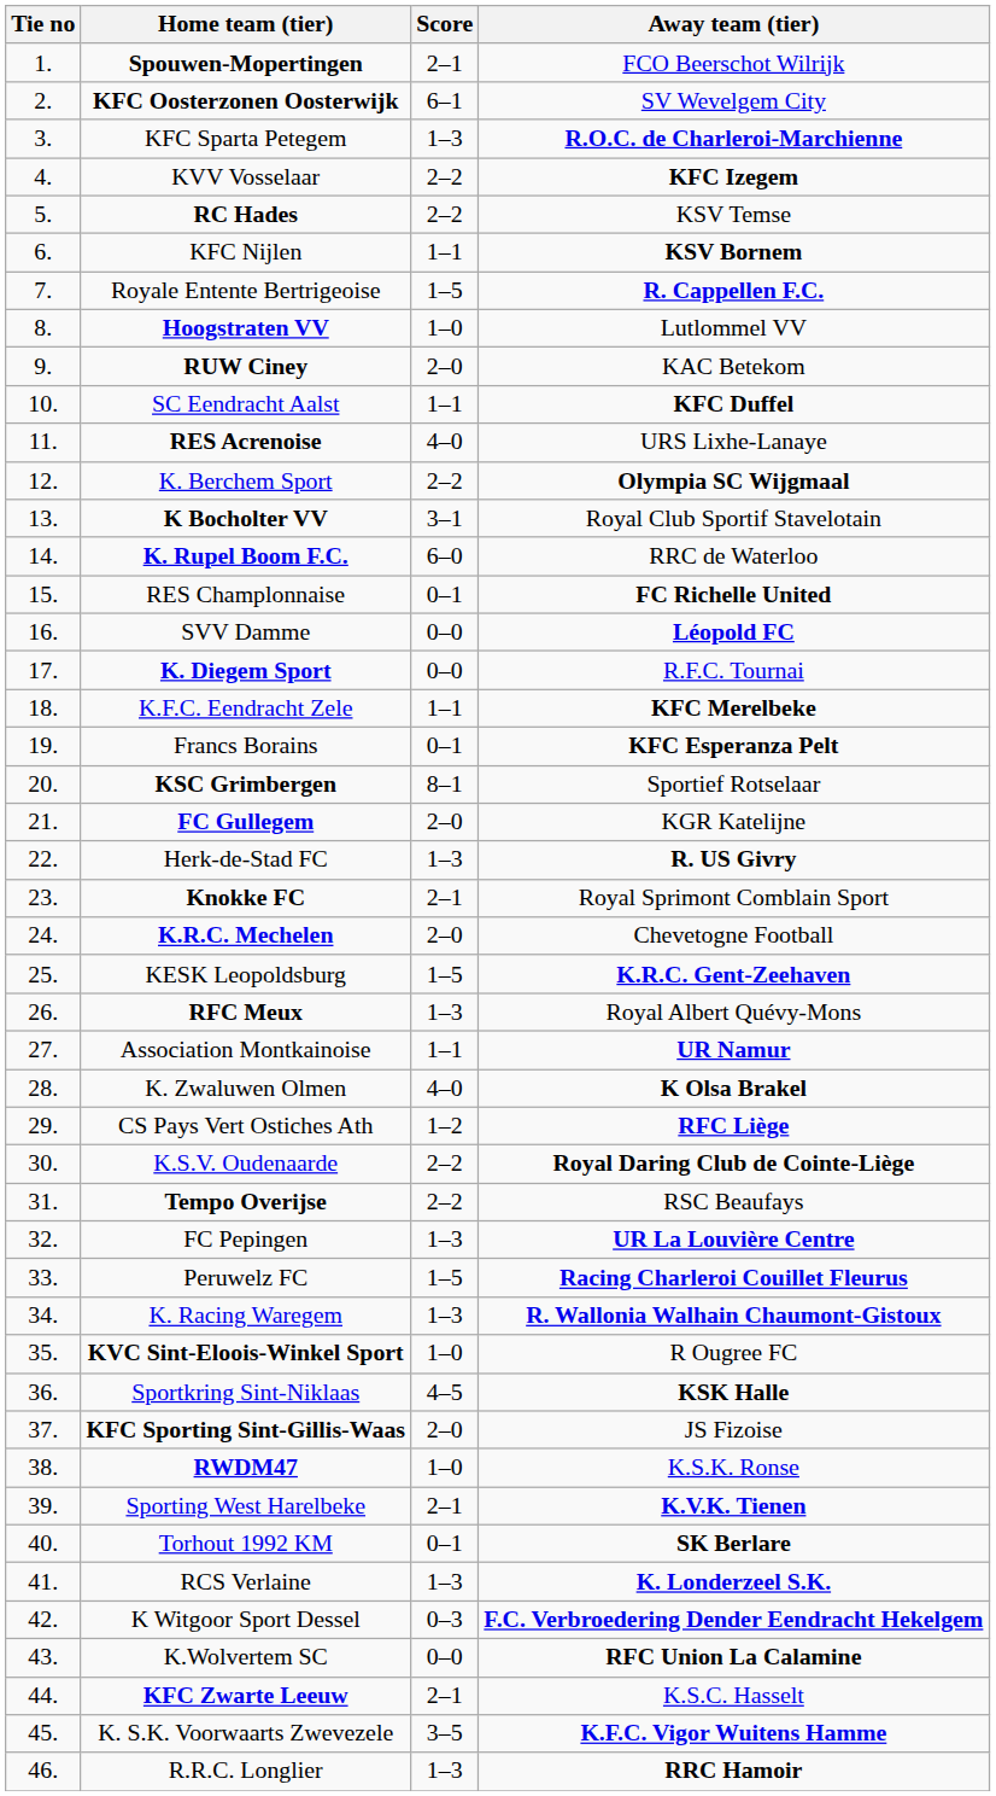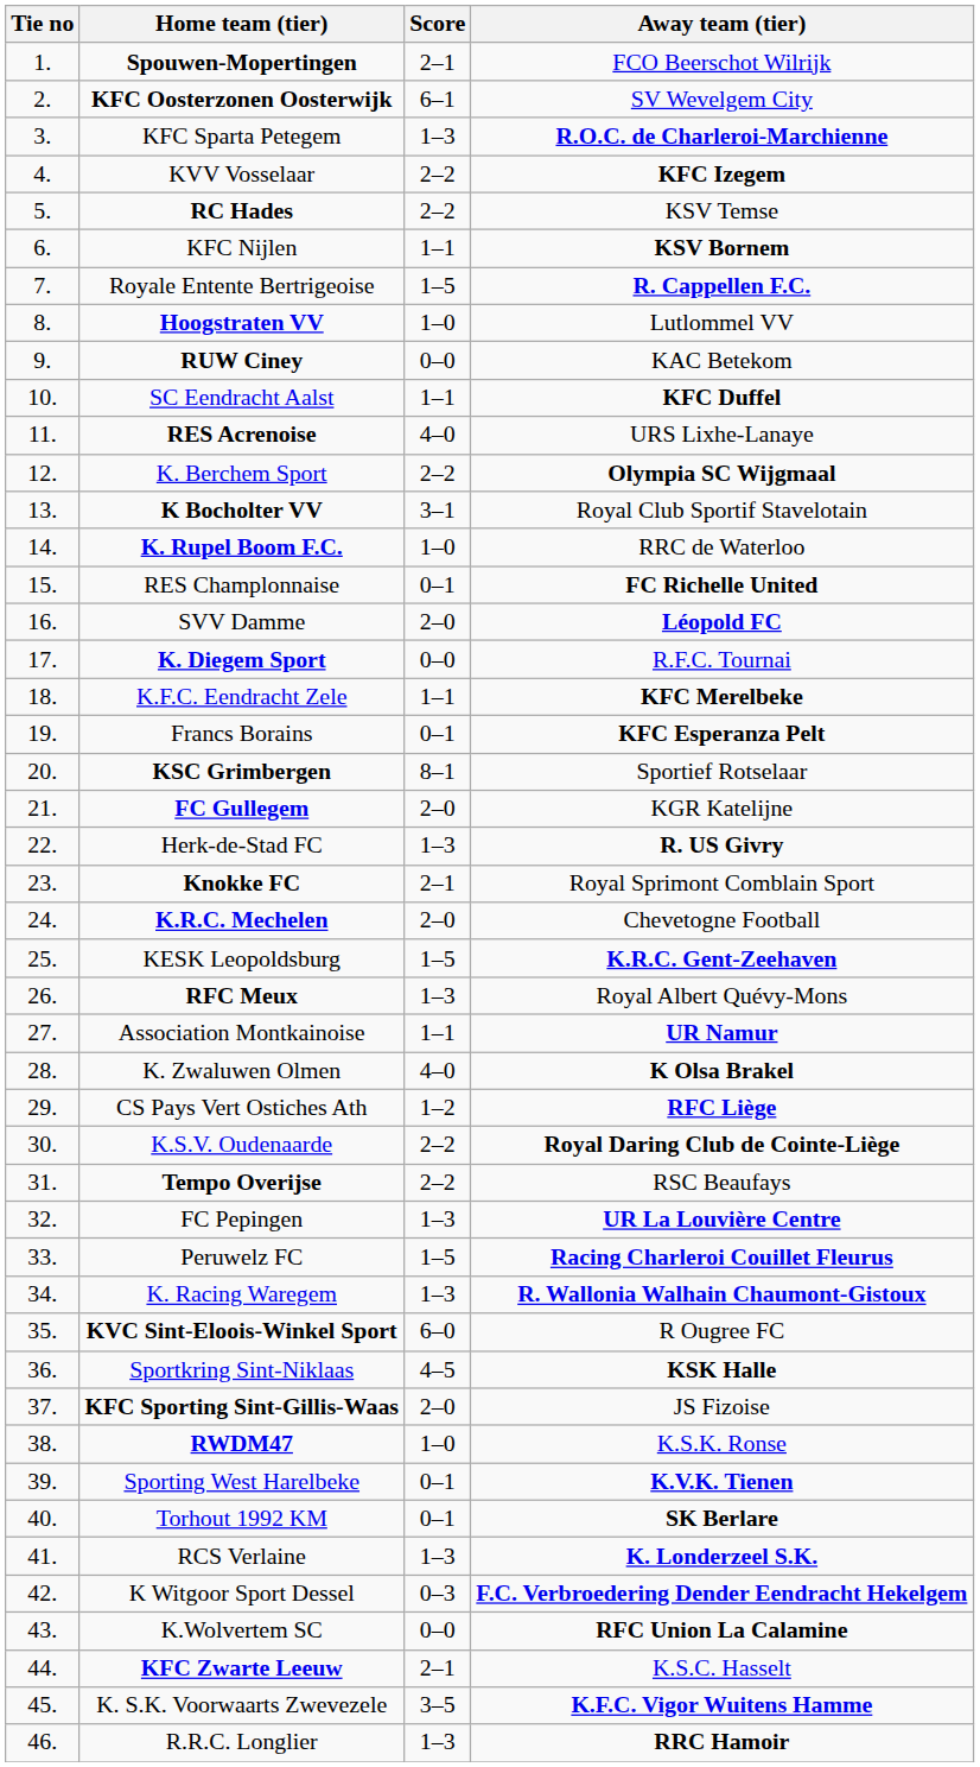RUW Ciney | Score: 2–0 -> 0–0
K. Rupel Boom F.C. | Score: 6–0 -> 1–0
SVV Damme | Score: 0–0 -> 2–0
KVC Sint-Eloois-Winkel Sport | Score: 1–0 -> 6–0
Sporting West Harelbeke | Score: 2–1 -> 0–1
